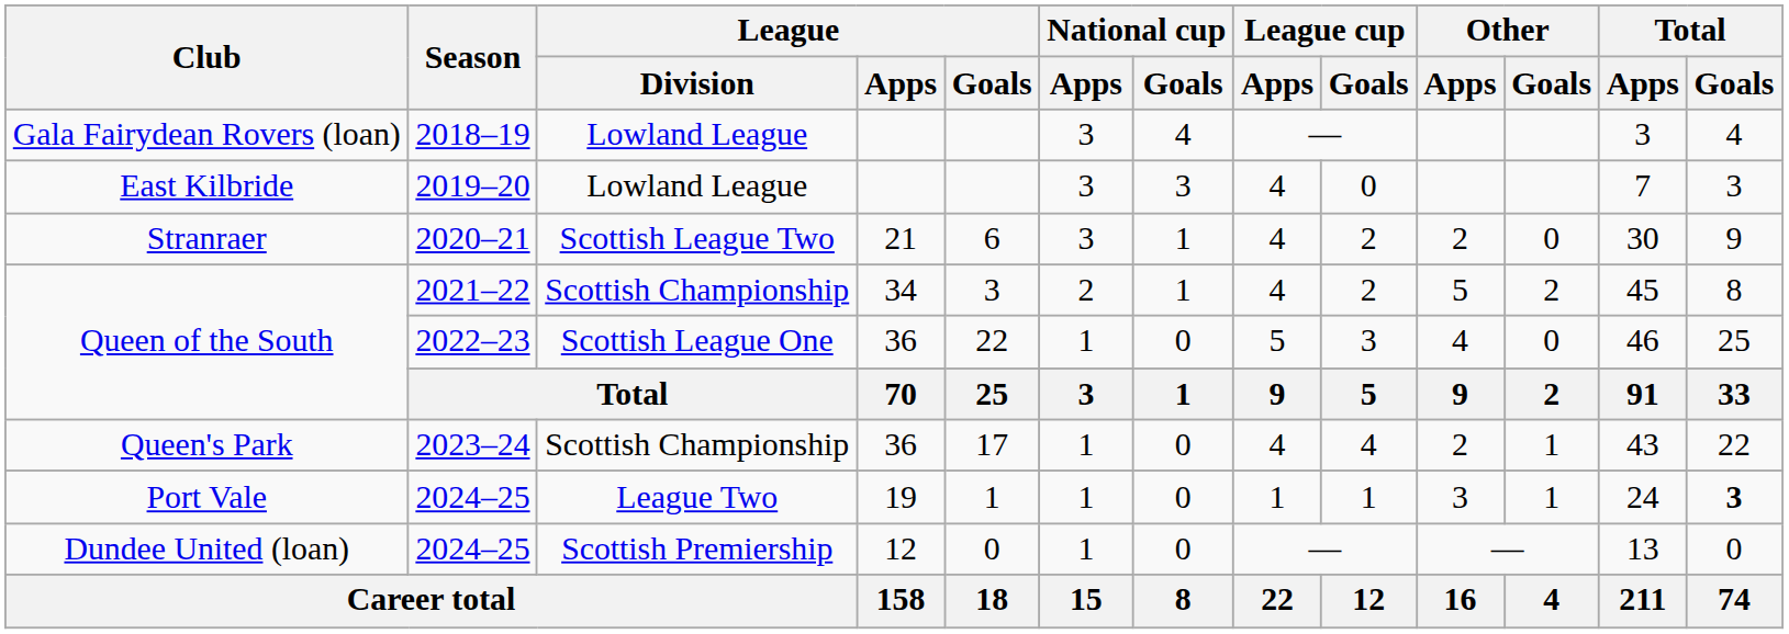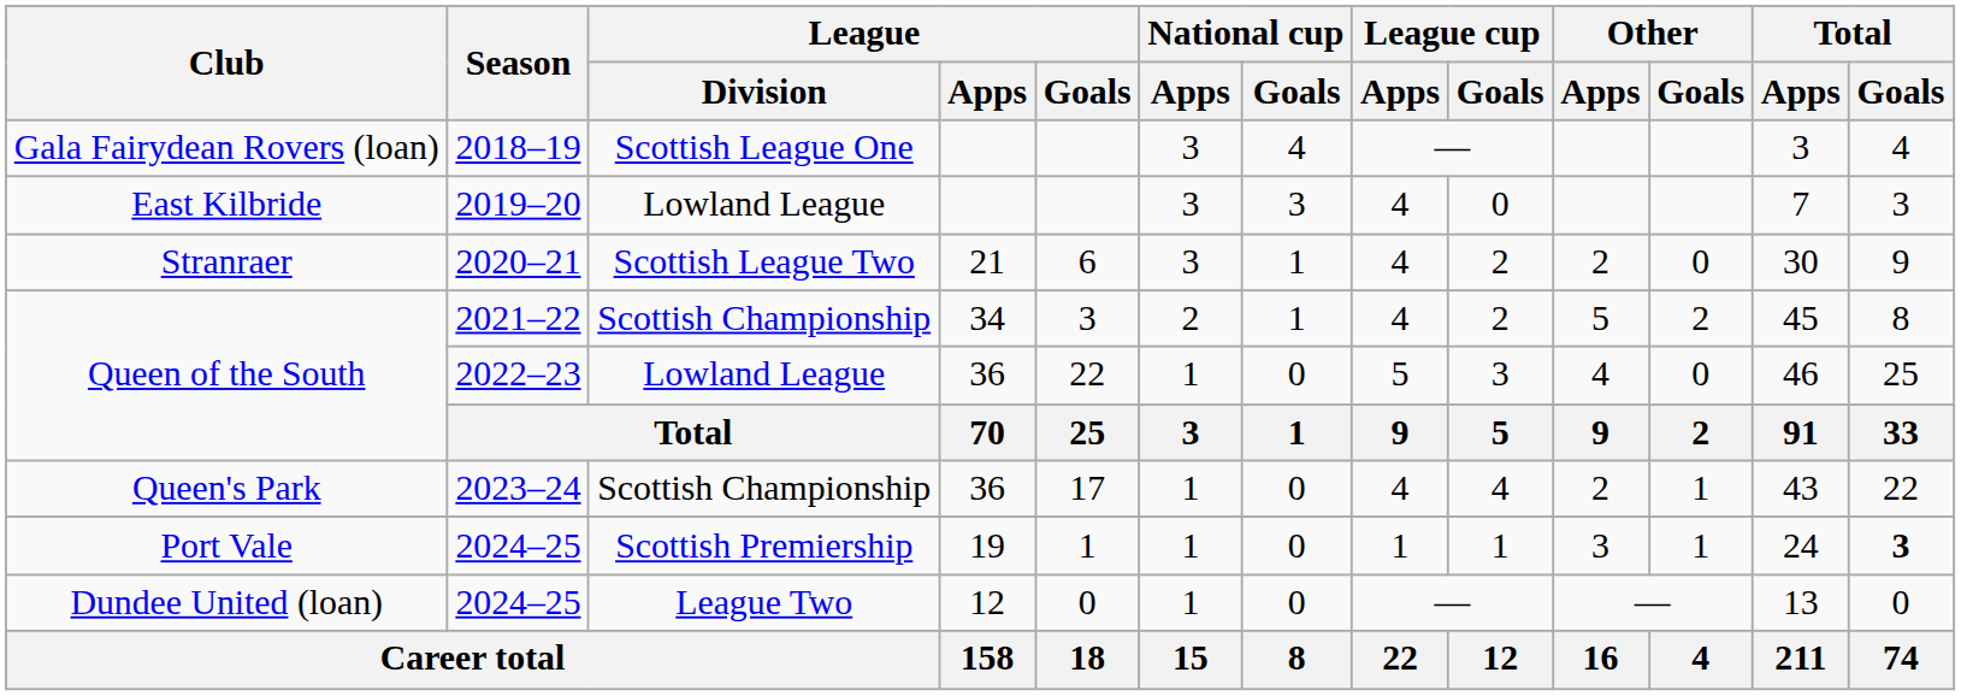Gala Fairydean Rovers (loan) | League / Division: Lowland League -> Scottish League One
Queen of the South / 2022–23 | League / Division: Scottish League One -> Lowland League
Port Vale | League / Division: League Two -> Scottish Premiership
Dundee United (loan) | League / Division: Scottish Premiership -> League Two
